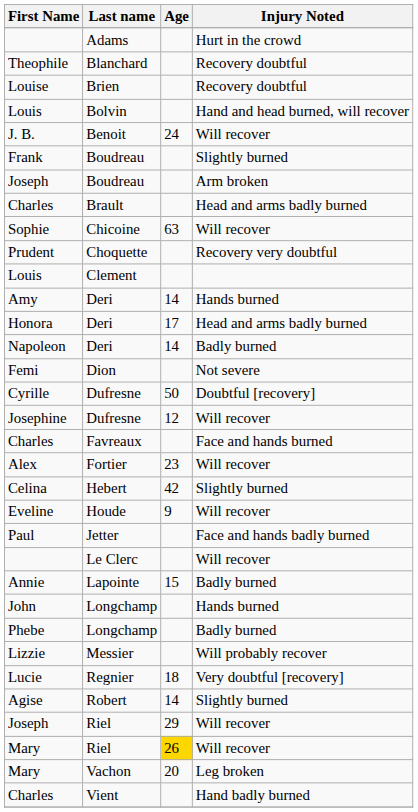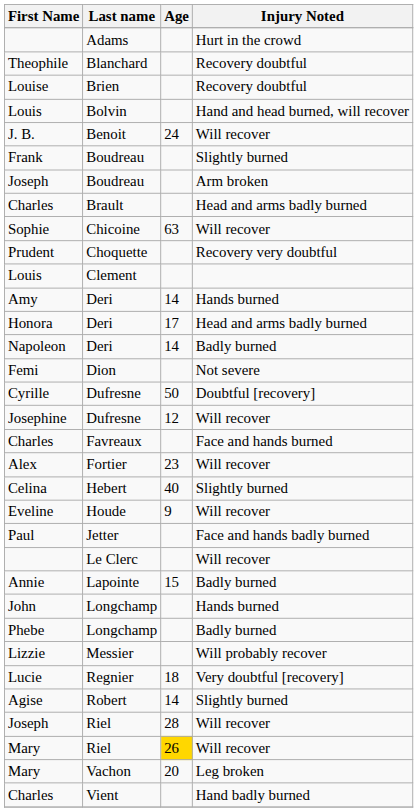Celina | Age: 42 -> 40
Joseph / Riel | Age: 29 -> 28
